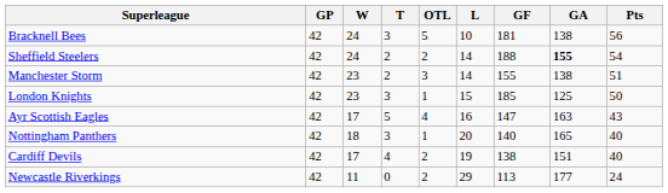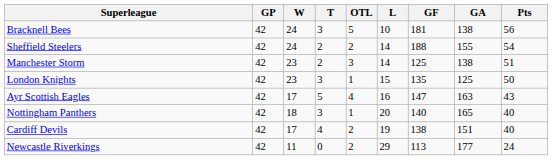Sheffield Steelers | GA: bold -> normal
Manchester Storm | GF: 155 -> 125
London Knights | GF: 185 -> 135
